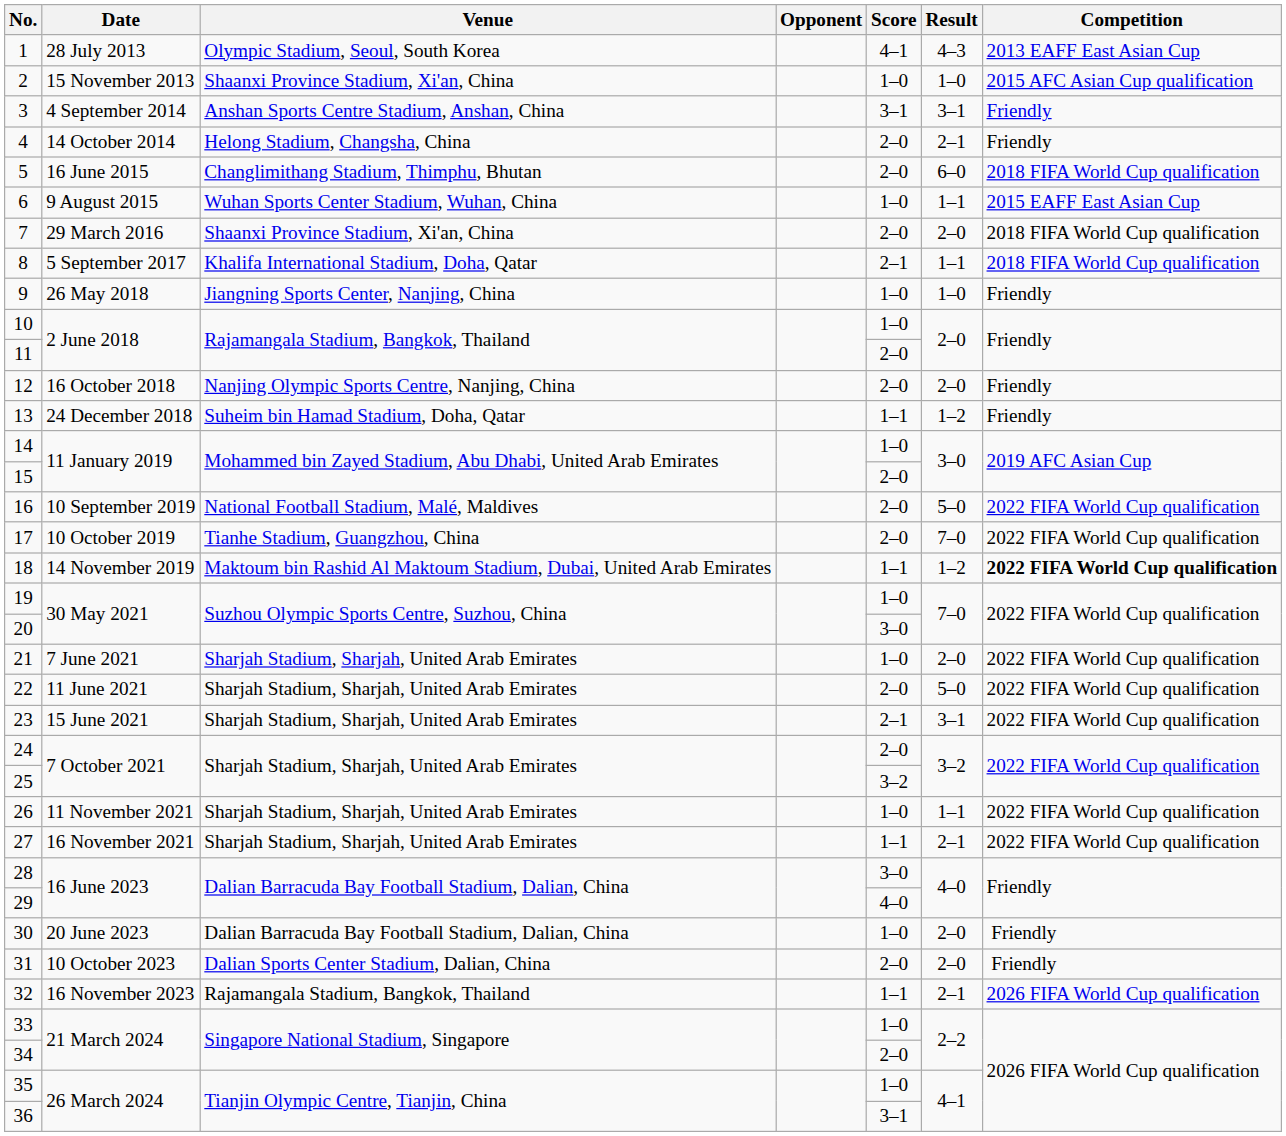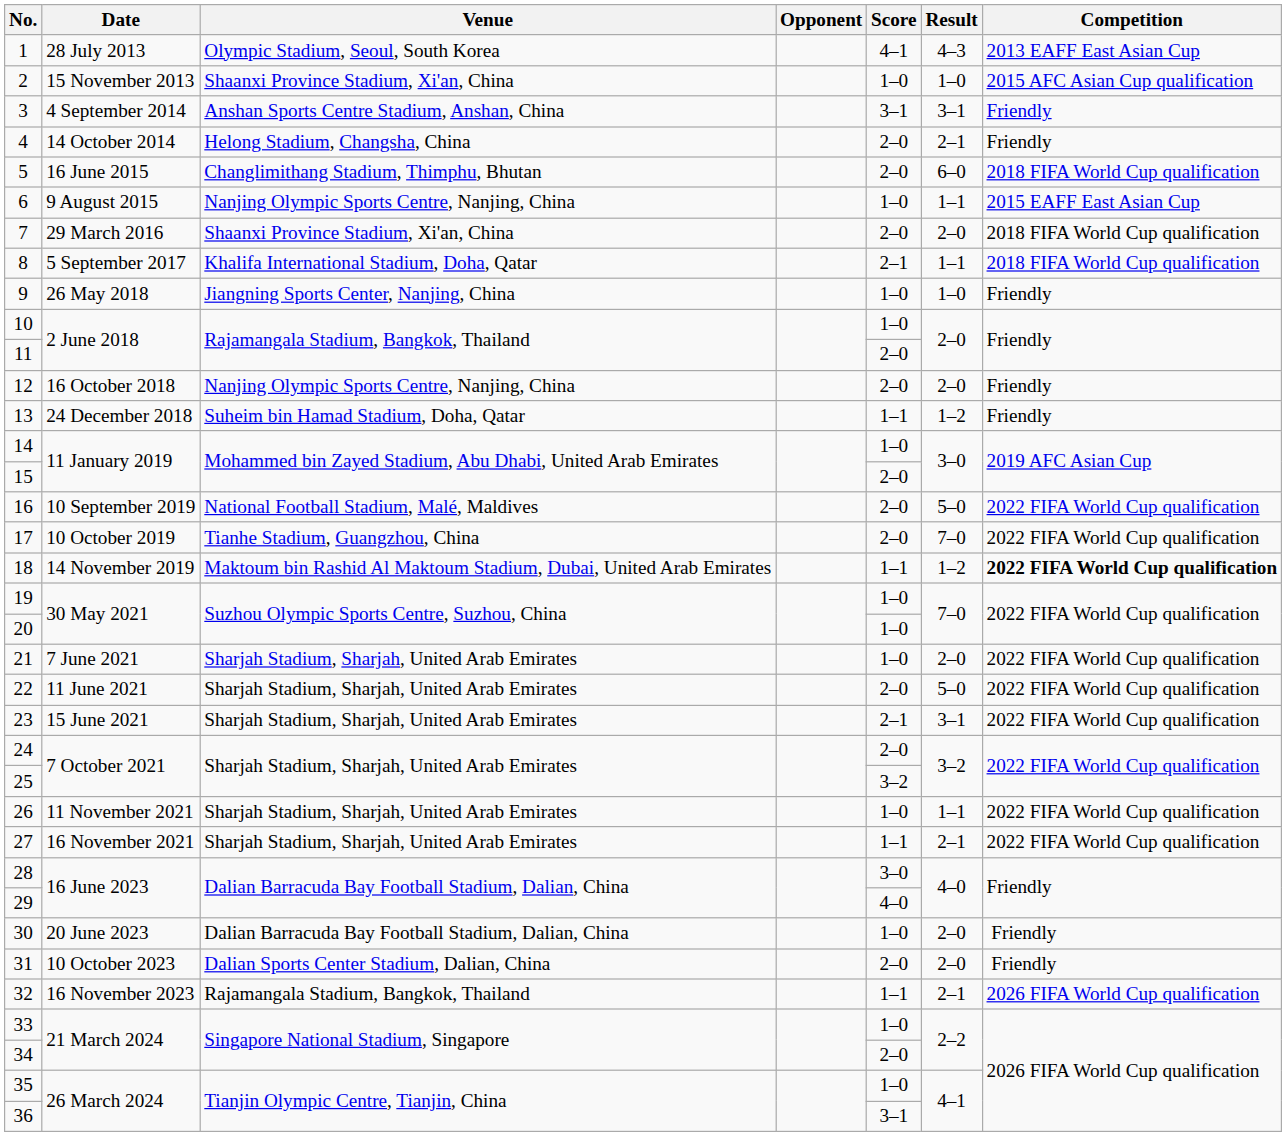6 | Venue: Wuhan Sports Center Stadium, Wuhan, China -> Nanjing Olympic Sports Centre, Nanjing, China
20 | Score: 3–0 -> 1–0
